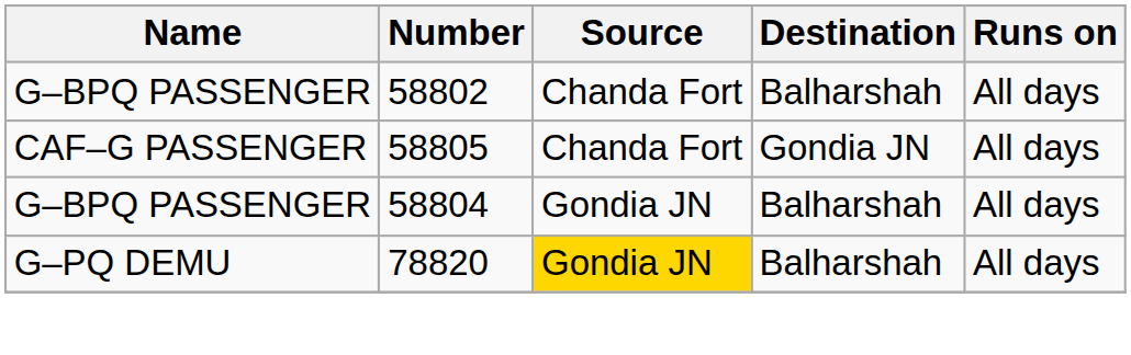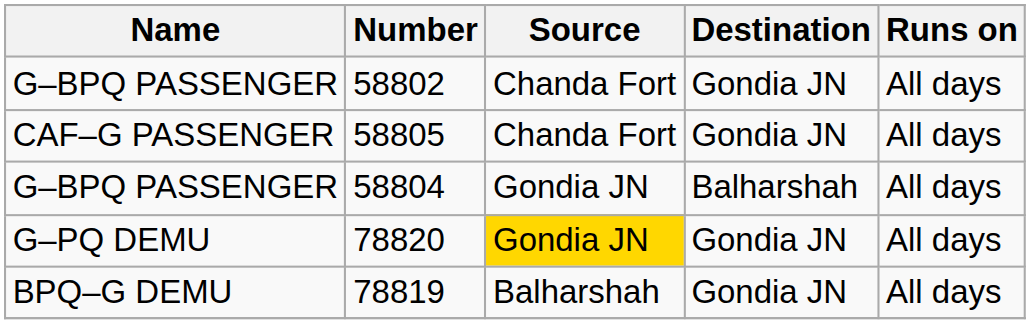58802 | Destination: Balharshah -> Gondia JN
78820 | Destination: Balharshah -> Gondia JN
+ row: BPQ–G DEMU | 78819 | Balharshah | Gondia JN | All days
